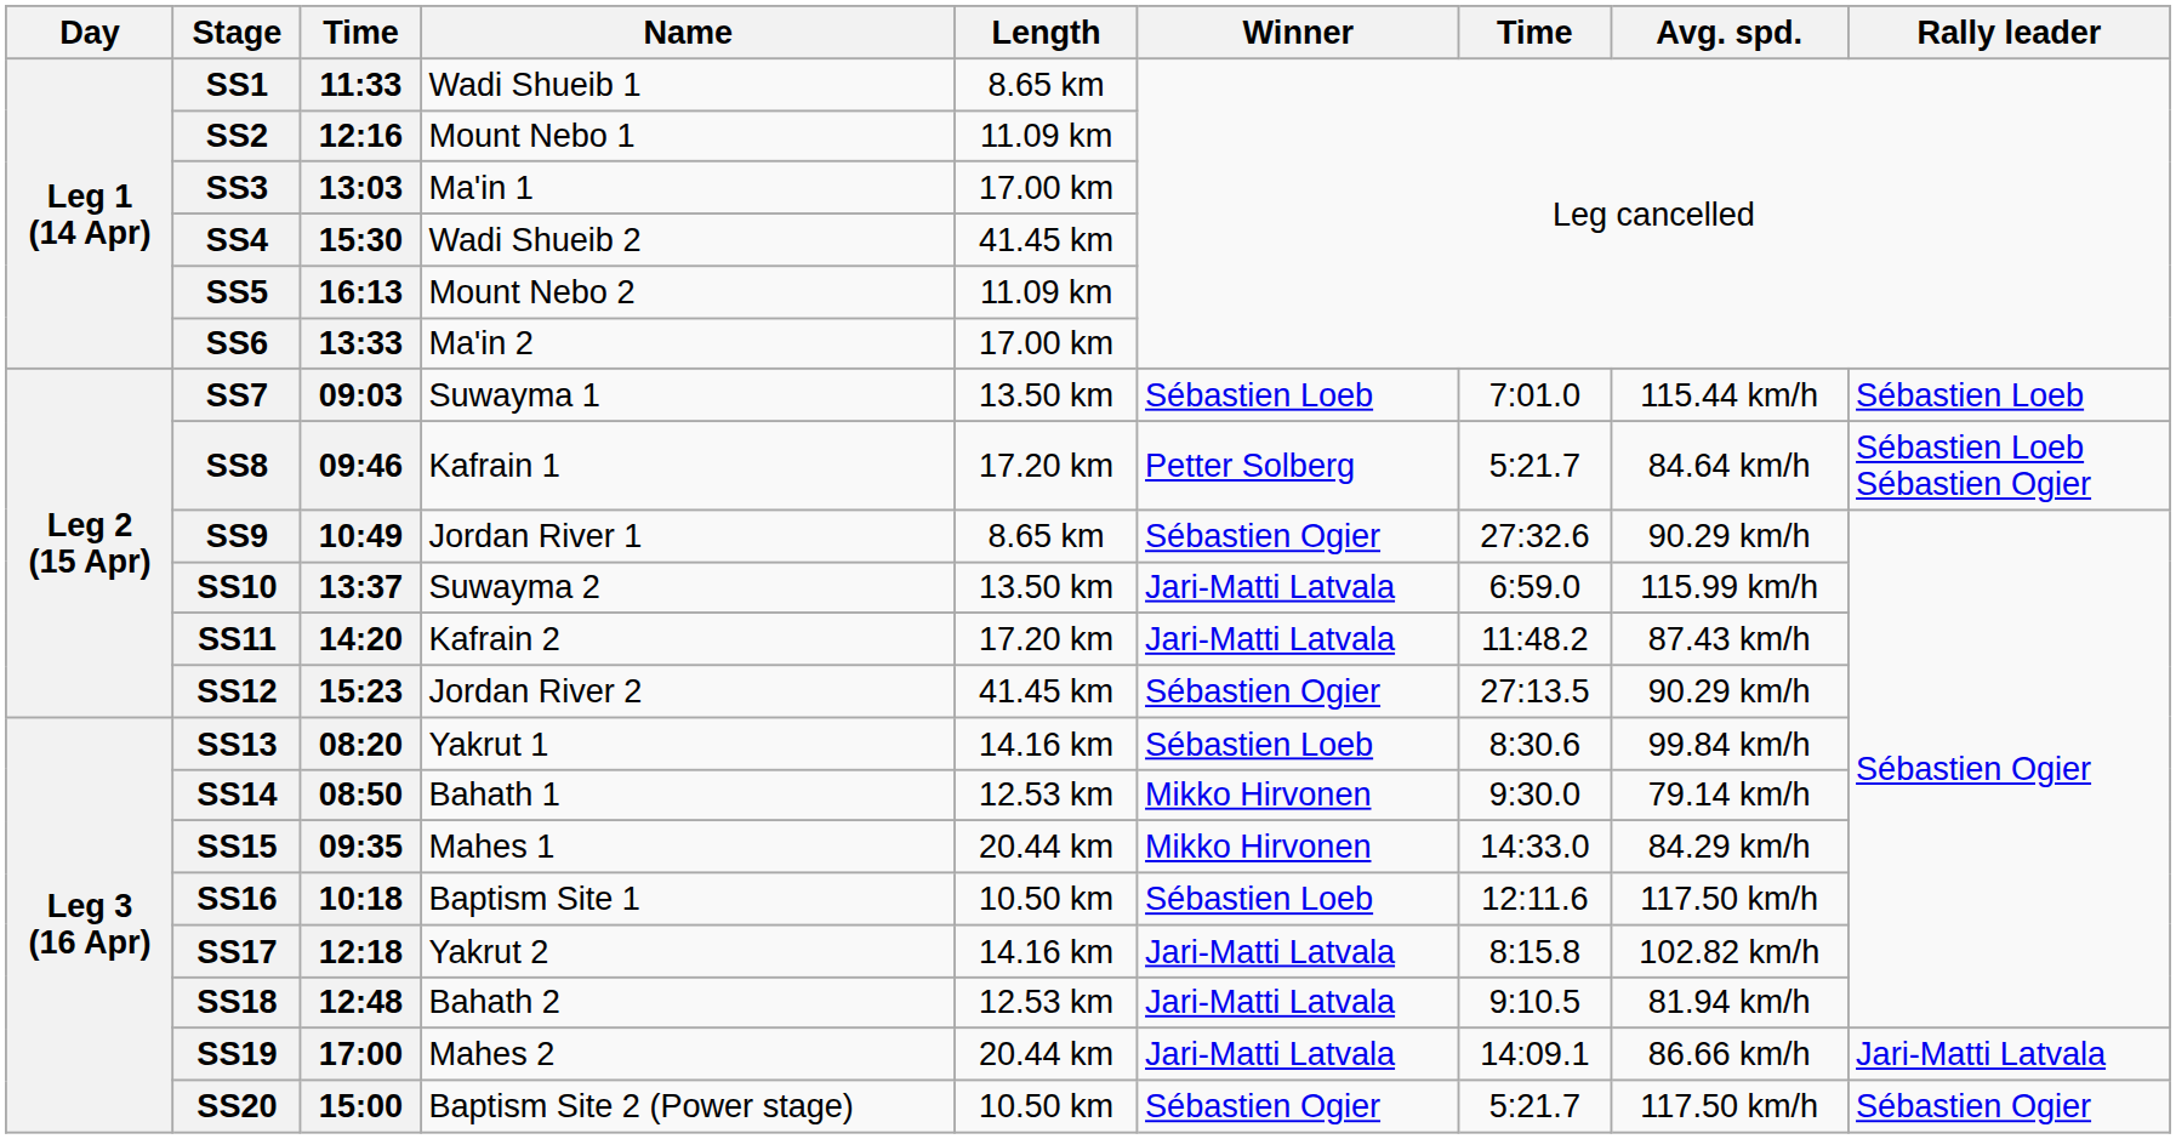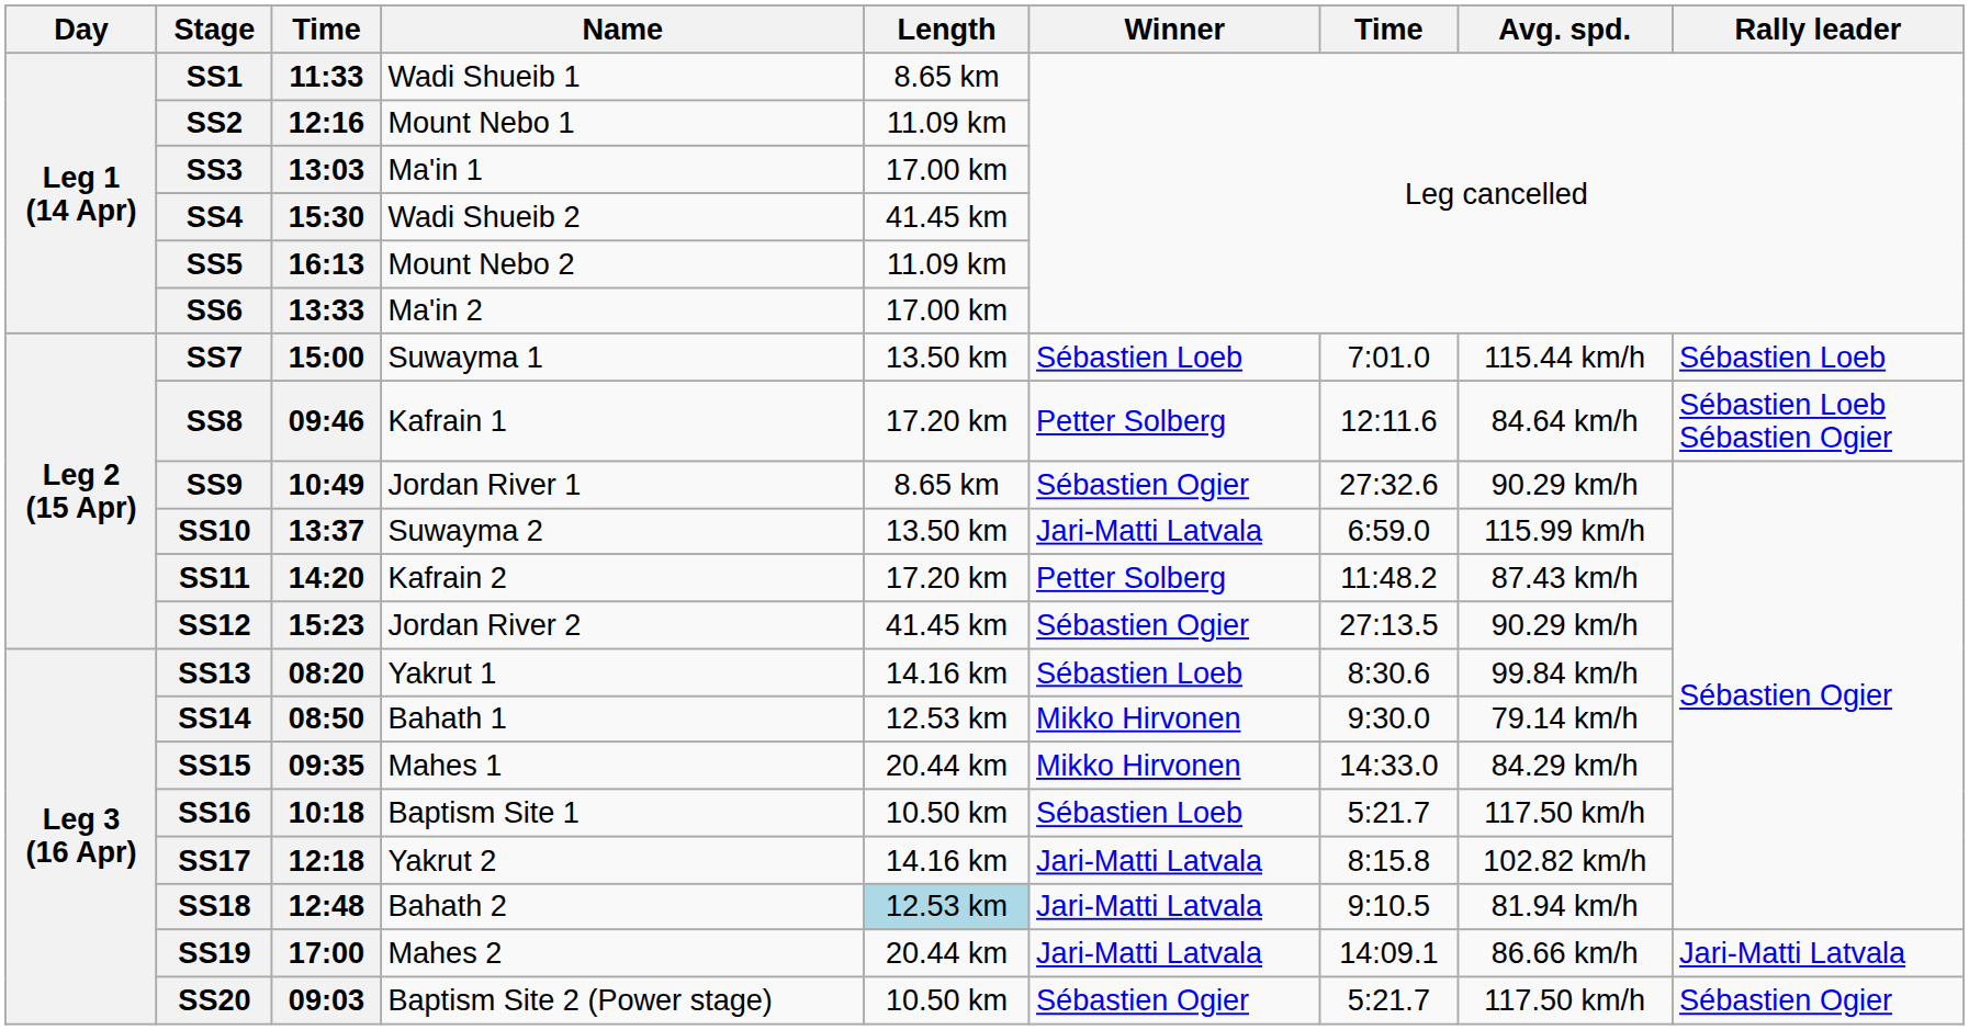SS7 | column 3: 09:03 -> 15:00
SS8 | column 7: 5:21.7 -> 12:11.6
SS11 | Winner: Jari-Matti Latvala -> Petter Solberg
SS16 | column 7: 12:11.6 -> 5:21.7
SS18 | Length: no background -> lightblue background
SS20 | column 3: 15:00 -> 09:03
